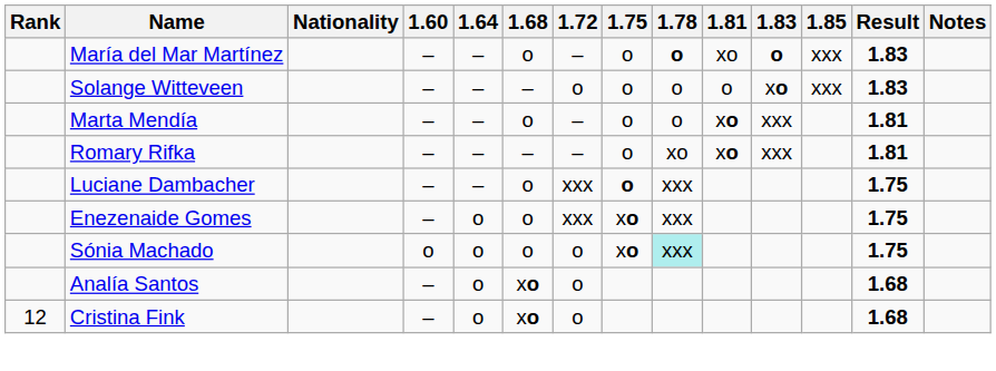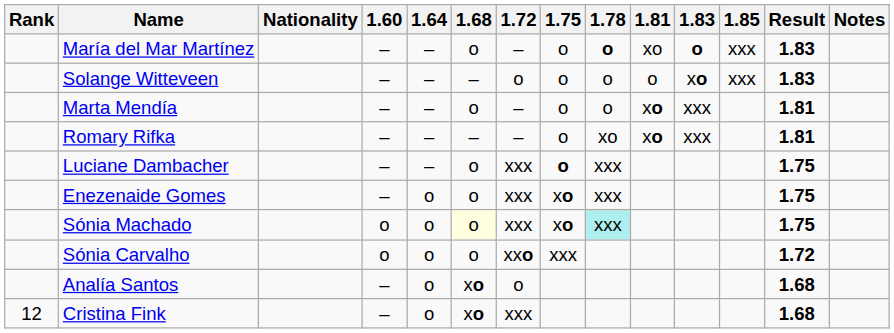Sónia Machado | 1.68: no background -> lightyellow background
Sónia Machado | 1.72: o -> xxx
+ row: Sónia Carvalho | o | o | o | xxo | xxx | 1.72
Cristina Fink | 1.72: o -> xxx
